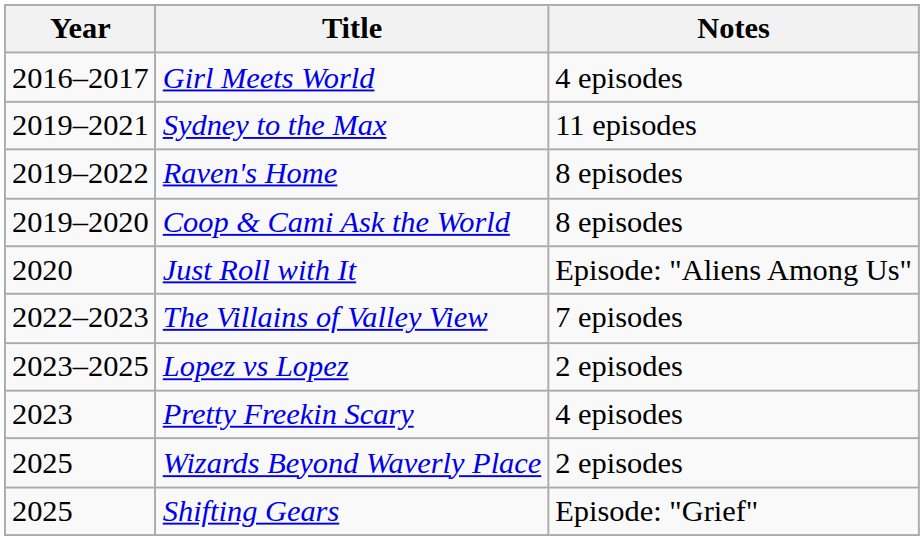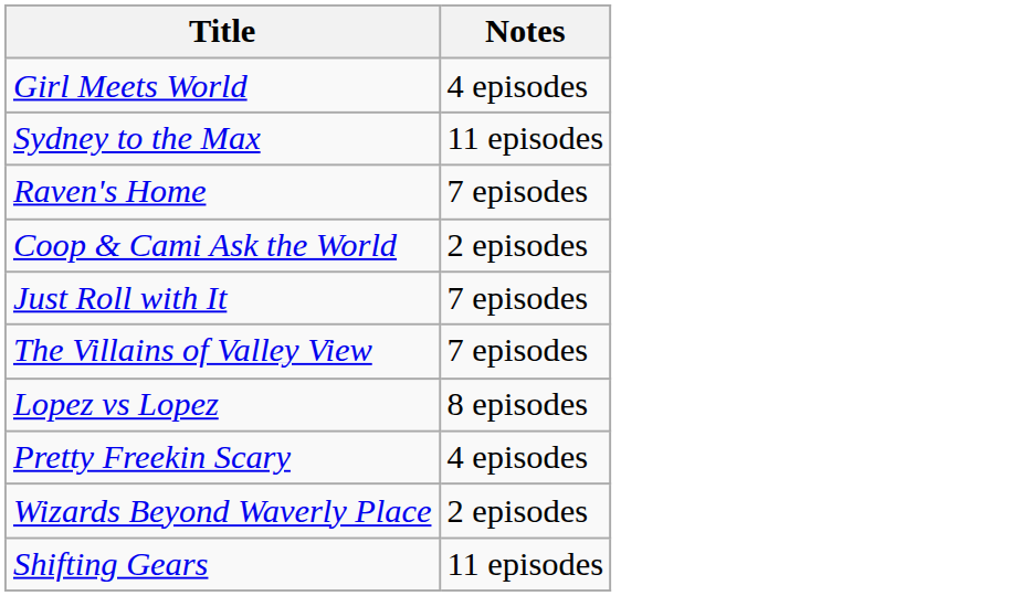- column: Year | 2016–2017 | 2019–2021 | 2019–2022 | 2019–2020 | 2020 | 2022–2023 | 2023–2025 | 2023 | 2025 | 2025
Raven's Home | Notes: 8 episodes -> 7 episodes
Coop & Cami Ask the World | Notes: 8 episodes -> 2 episodes
Just Roll with It | Notes: Episode: "Aliens Among Us" -> 7 episodes
Lopez vs Lopez | Notes: 2 episodes -> 8 episodes
Shifting Gears | Notes: Episode: "Grief" -> 11 episodes
